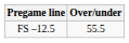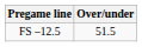FS –12.5 | Over/under: 55.5 -> 51.5
